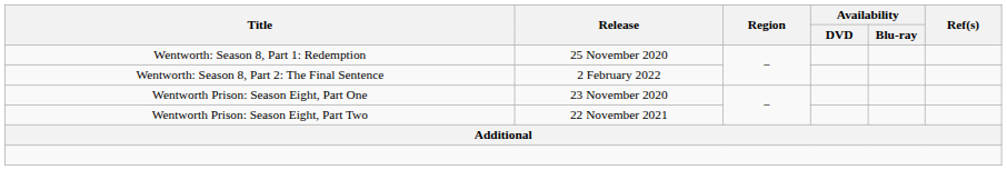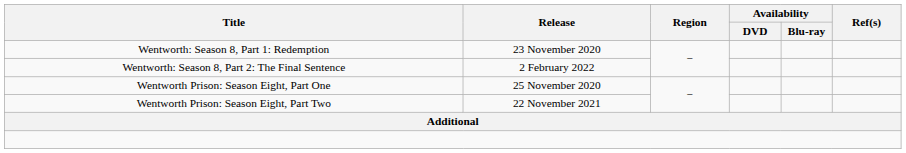Wentworth: Season 8, Part 1: Redemption | Release: 25 November 2020 -> 23 November 2020
Wentworth Prison: Season Eight, Part One | Release: 23 November 2020 -> 25 November 2020
